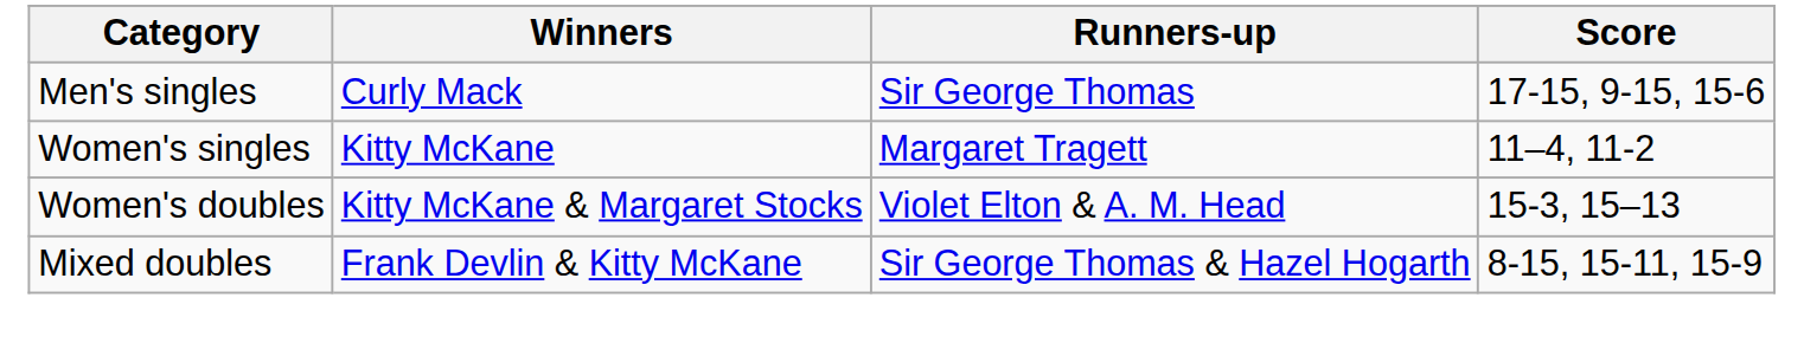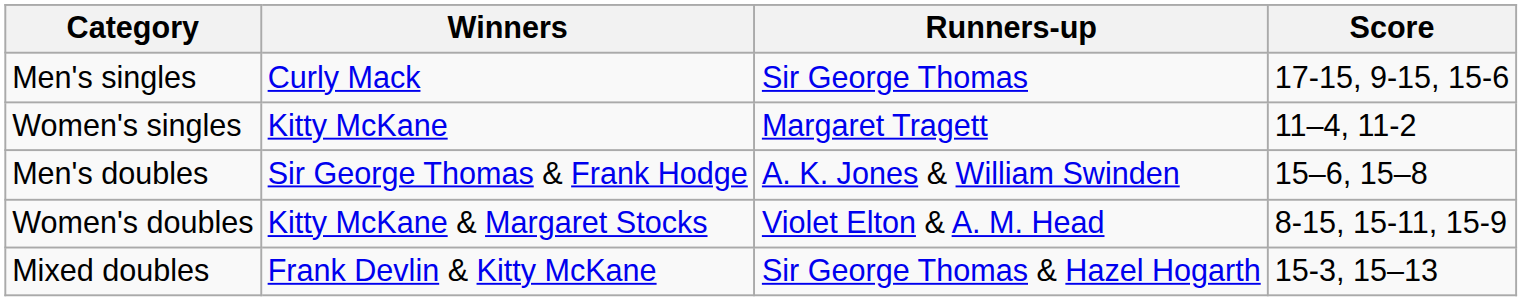+ row: Men's doubles | Sir George Thomas & Frank Hodge | A. K. Jones & William Swinden | 15–6, 15–8
Women's doubles | Score: 15-3, 15–13 -> 8-15, 15-11, 15-9
Mixed doubles | Score: 8-15, 15-11, 15-9 -> 15-3, 15–13
